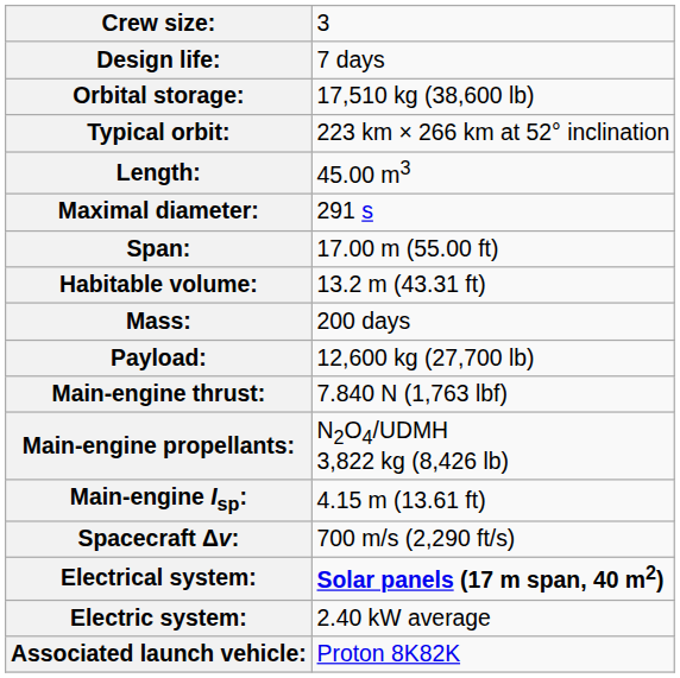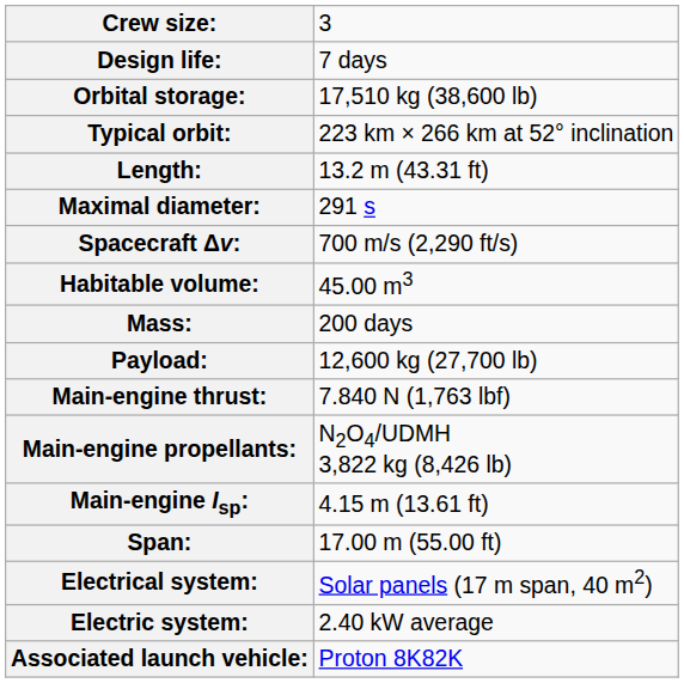Length: | column 2: 45.00 m3 -> 13.2 m (43.31 ft)
rows swapped: Span: <-> Spacecraft Δv:
Habitable volume: | column 2: 13.2 m (43.31 ft) -> 45.00 m3
Electrical system: | column 2: bold -> normal
